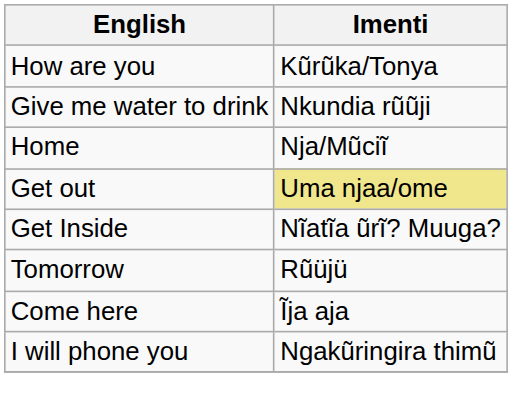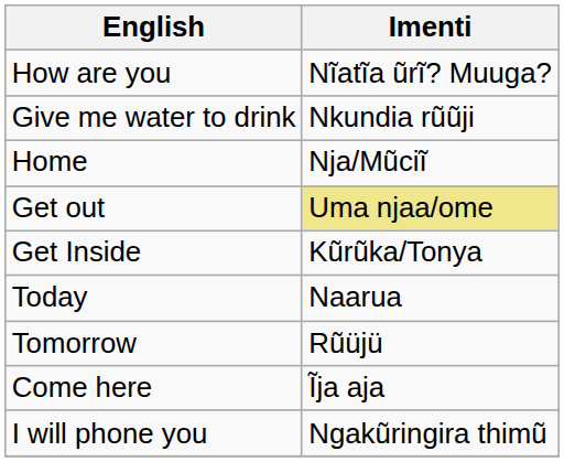How are you | Imenti: Kũrũka/Tonya -> Nĩatĩa ũrĩ? Muuga?
Get Inside | Imenti: Nĩatĩa ũrĩ? Muuga? -> Kũrũka/Tonya
+ row: Today | Naarua
